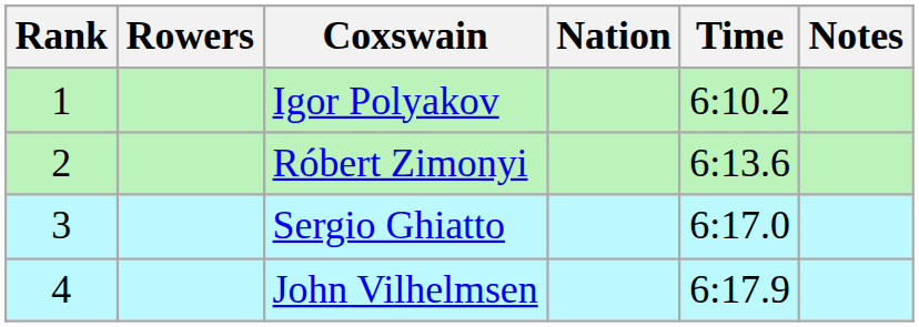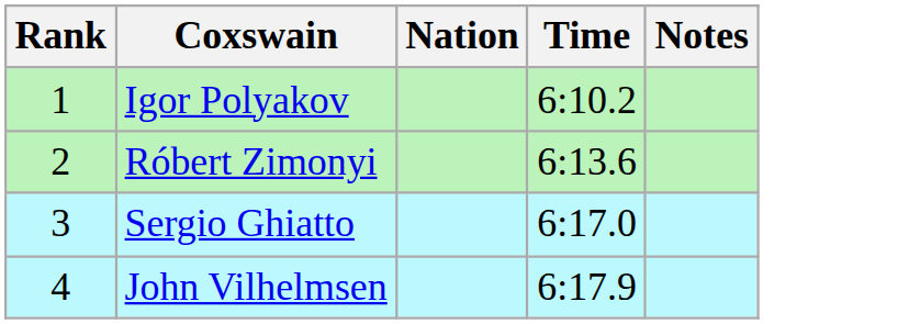- column: Rowers
